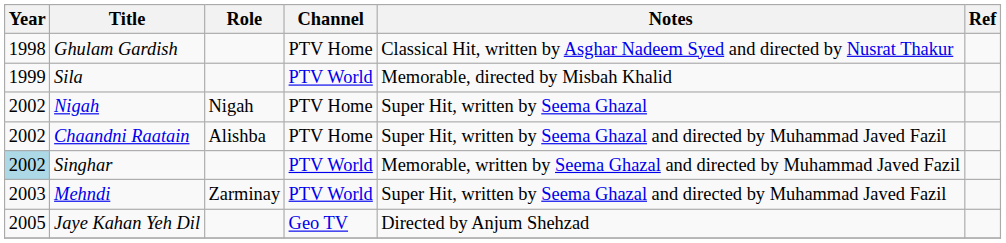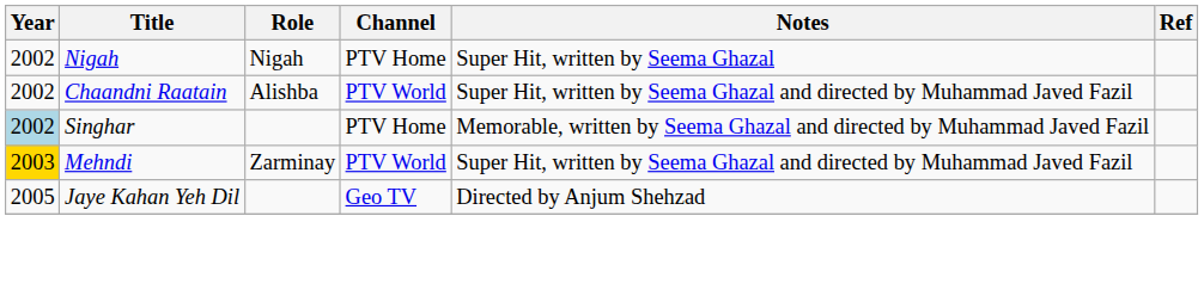- row: 1998 | Ghulam Gardish | PTV Home | Classical Hit, written by Asghar Nadeem Syed and directed by Nusrat Thakur
- row: 1999 | Sila | PTV World | Memorable, directed by Misbah Khalid
Chaandni Raatain | Channel: PTV Home -> PTV World
Singhar | Channel: PTV World -> PTV Home
Mehndi | Year: no background -> gold background
